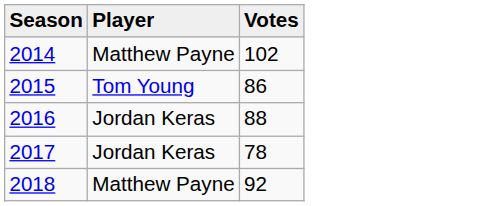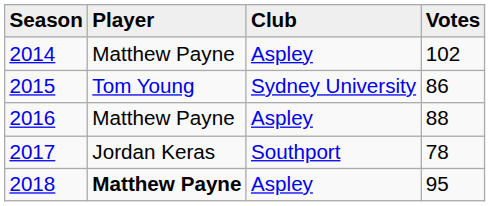+ column: Club | Aspley | Sydney University | Aspley | Southport | Aspley
2016 | Player: Jordan Keras -> Matthew Payne
2018 | Player: normal -> bold
2018 | Votes: 92 -> 95
